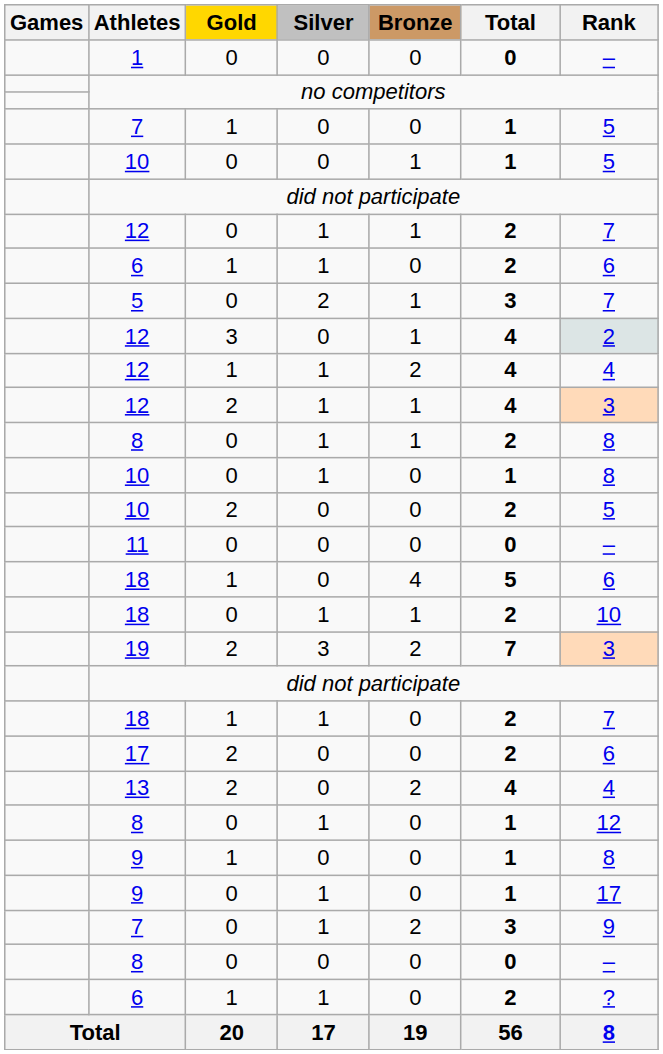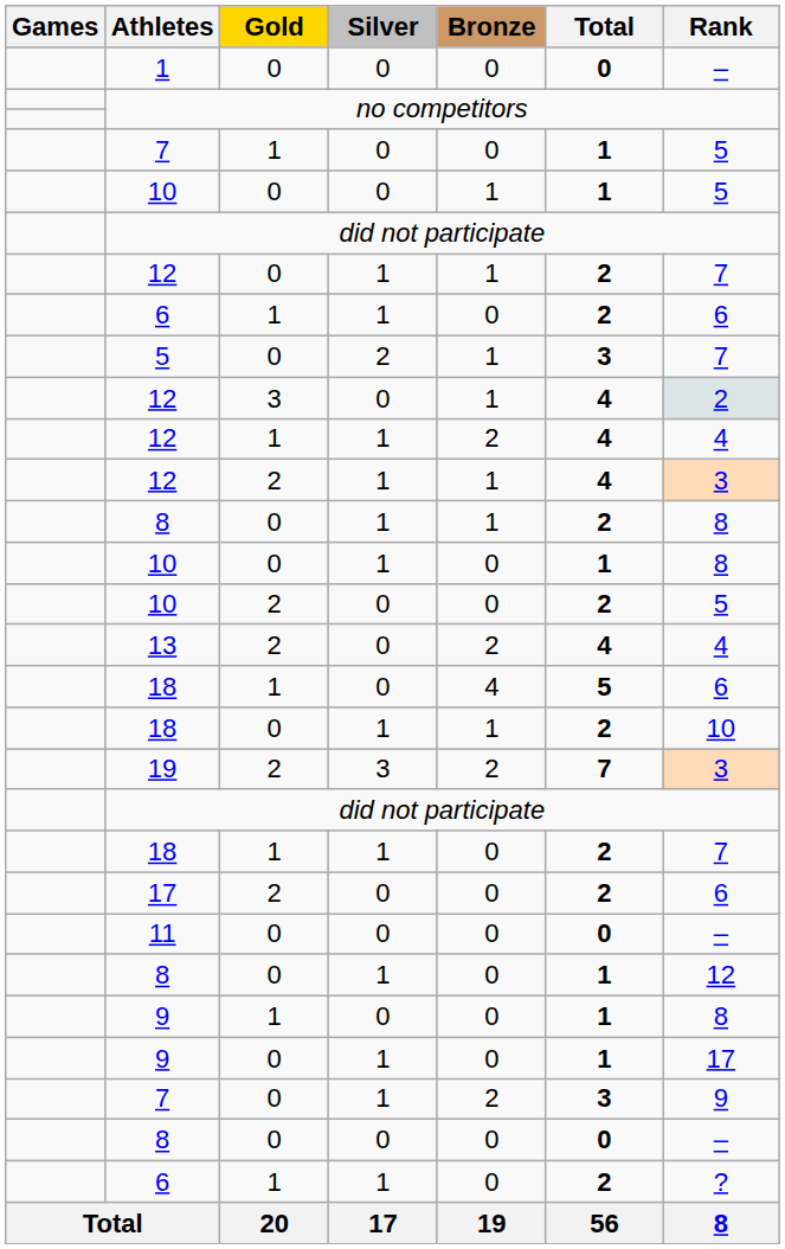rows swapped: 13 <-> 11
